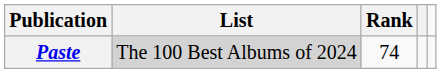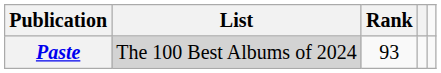Paste | Rank: 74 -> 93
